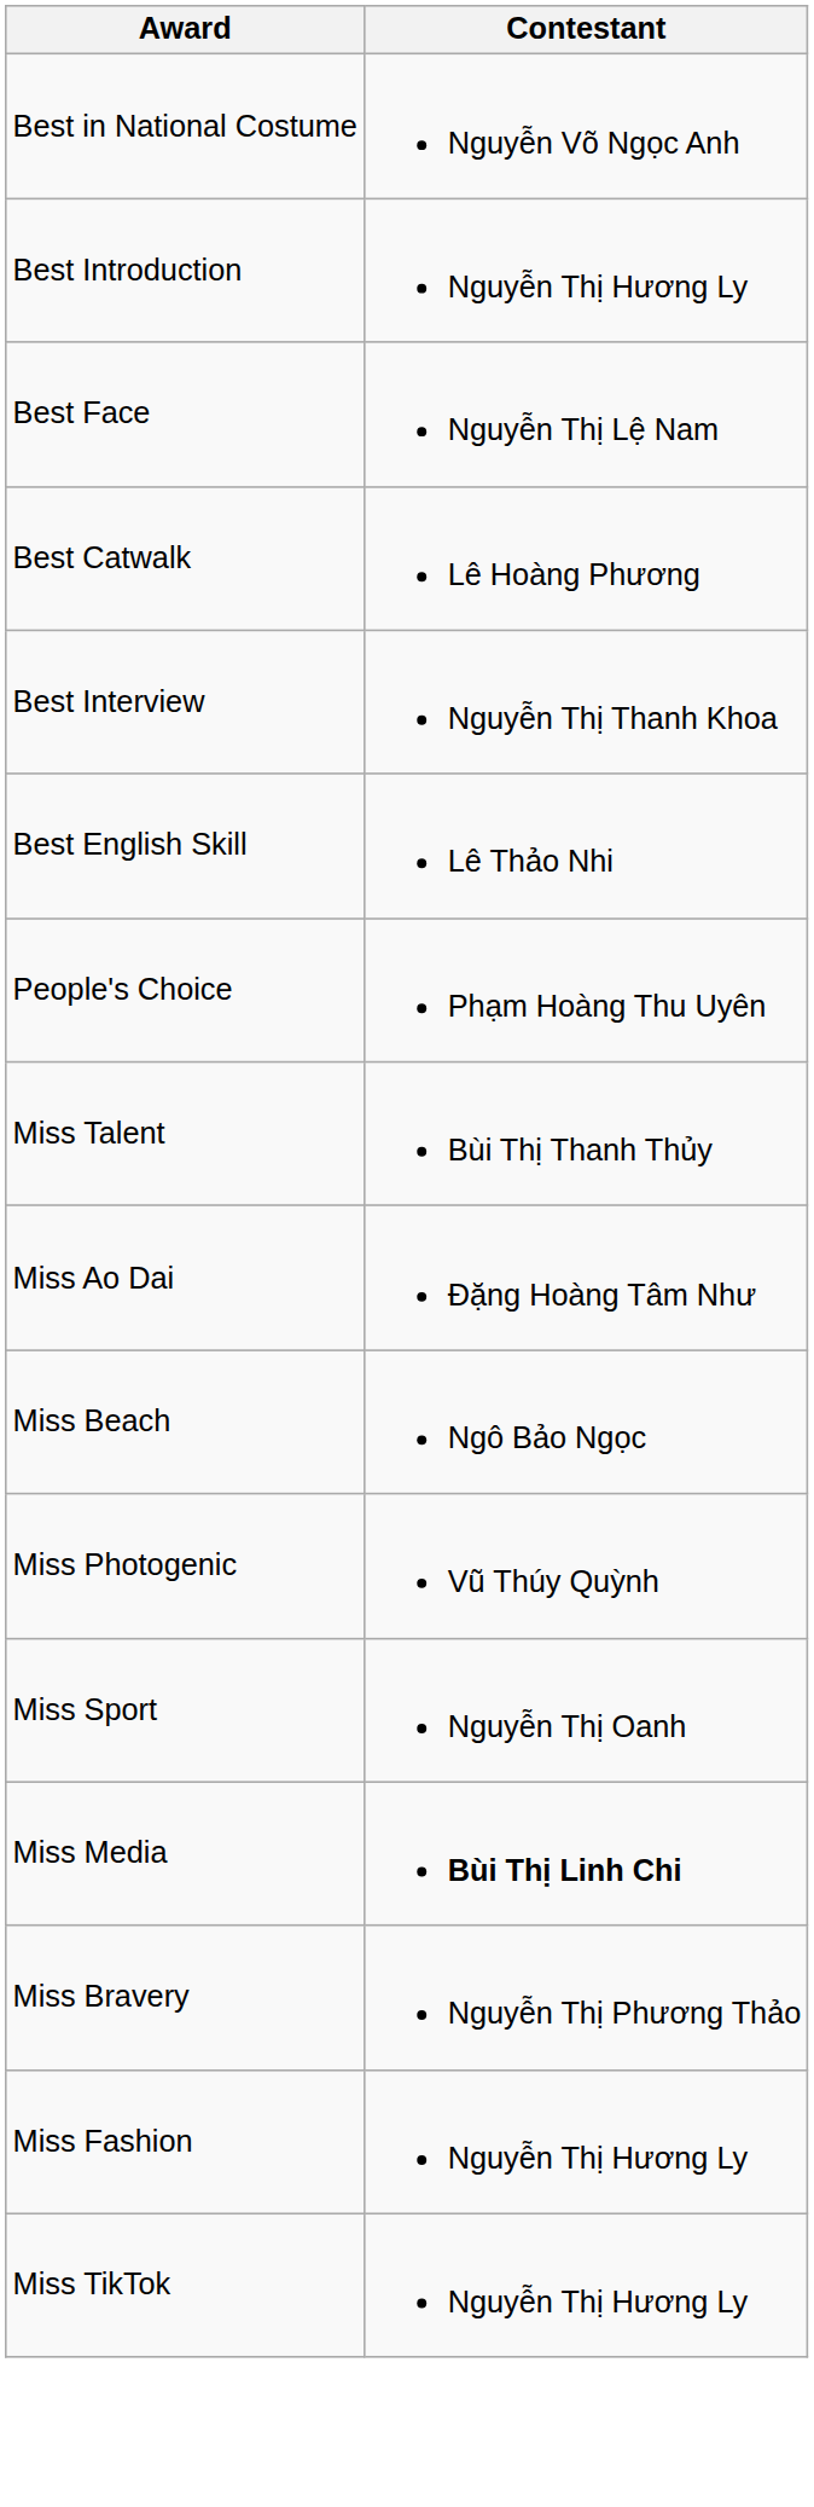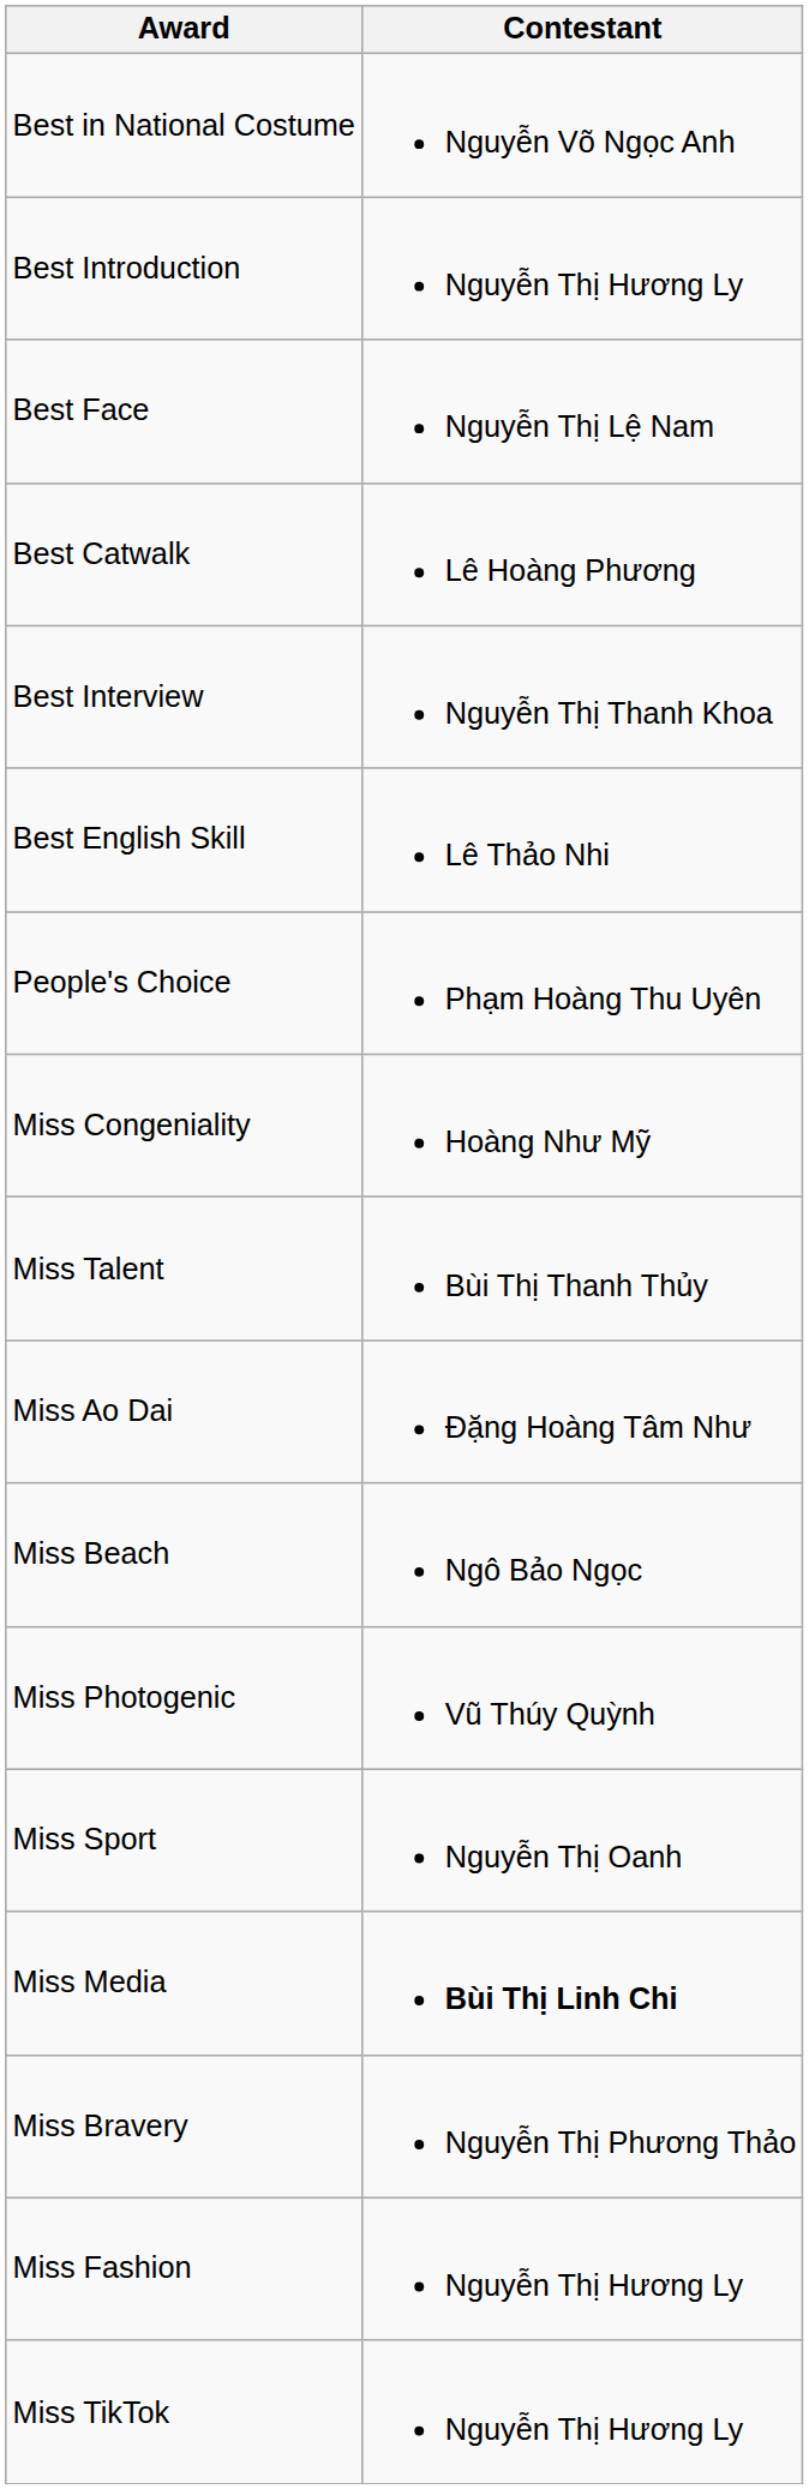+ row: Miss Congeniality | Hoàng Như Mỹ
